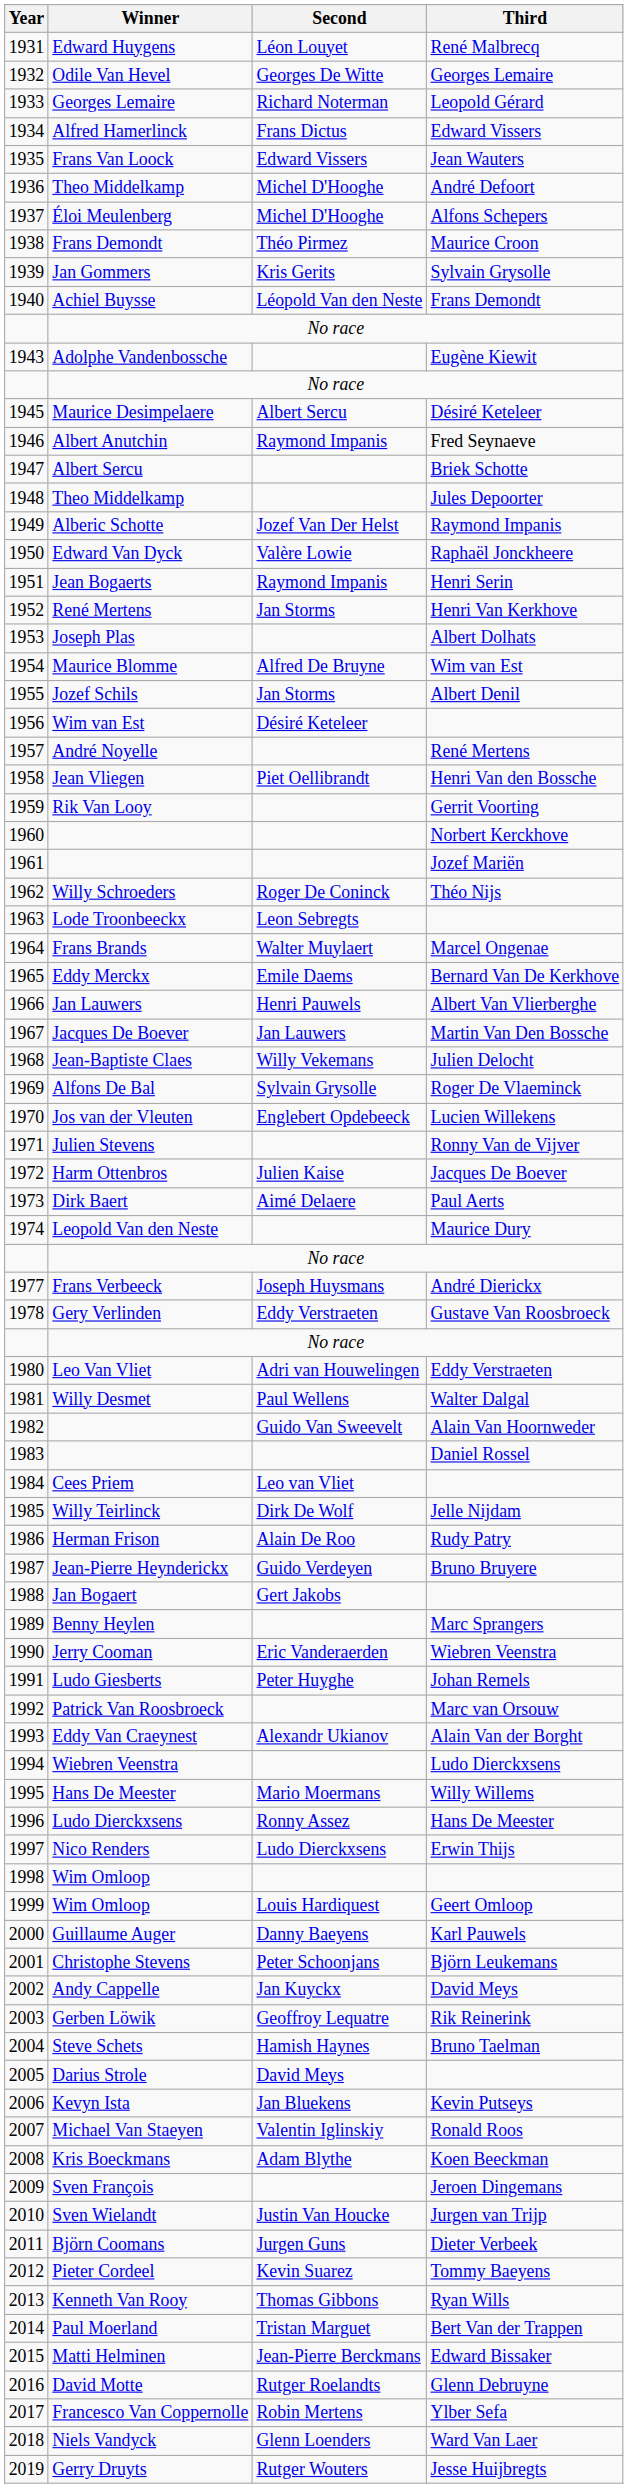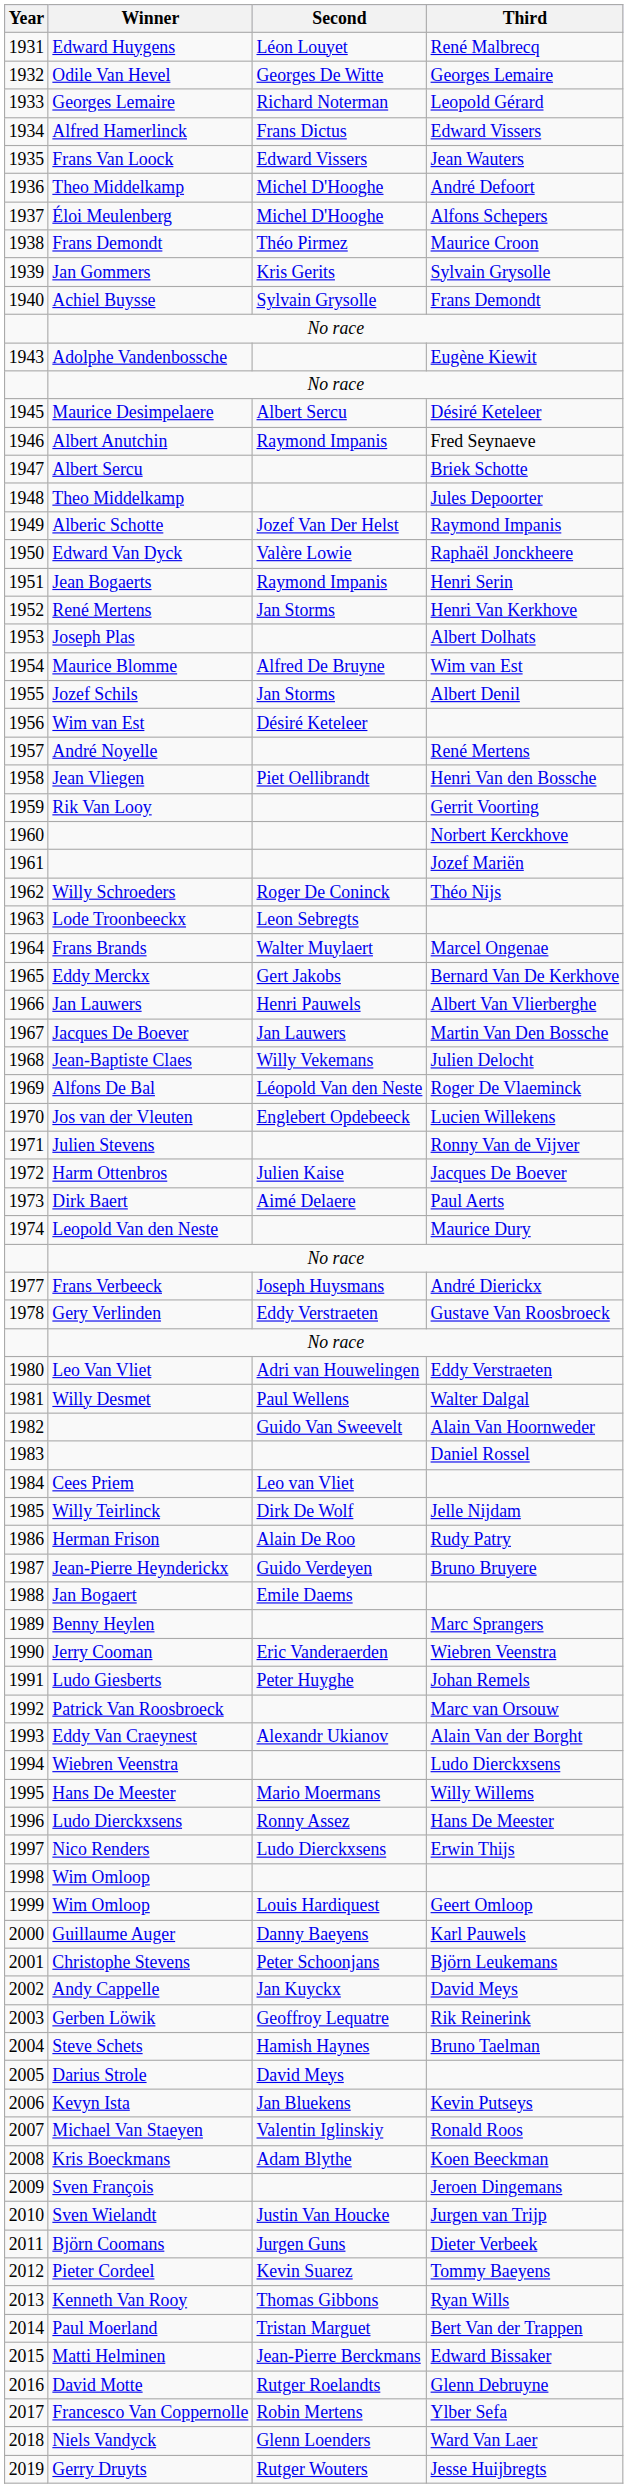Achiel Buysse | Second: Léopold Van den Neste -> Sylvain Grysolle
Eddy Merckx | Second: Emile Daems -> Gert Jakobs
Alfons De Bal | Second: Sylvain Grysolle -> Léopold Van den Neste
Jan Bogaert | Second: Gert Jakobs -> Emile Daems
